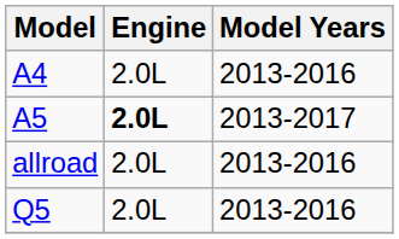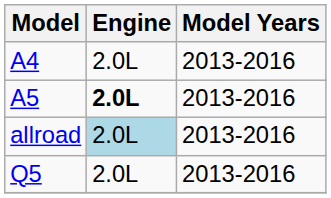A5 | Model Years: 2013-2017 -> 2013-2016
allroad | Engine: no background -> lightblue background
